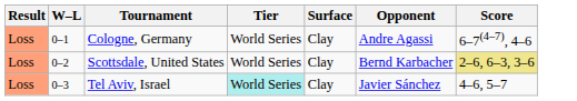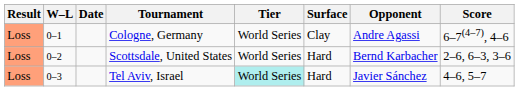+ column: Date
Scottsdale, United States | Surface: Clay -> Hard
Scottsdale, United States | Score: khaki background -> no background
Tel Aviv, Israel | Surface: Clay -> Hard
